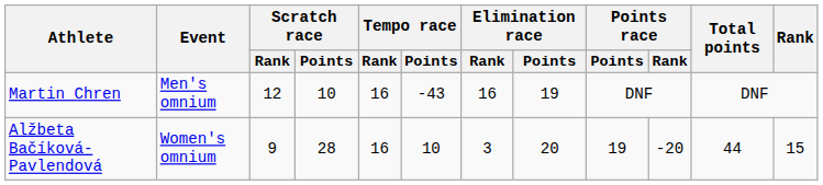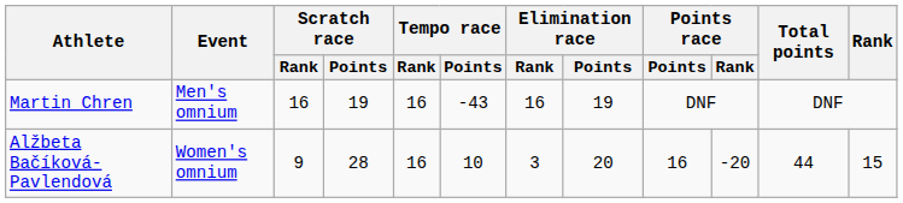Martin Chren | Scratch race / Rank: 12 -> 16
Martin Chren | Scratch race / Points: 10 -> 19
Alžbeta Bačíková-Pavlendová | Points race / Points: 19 -> 16
